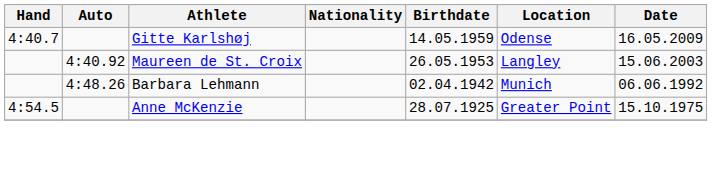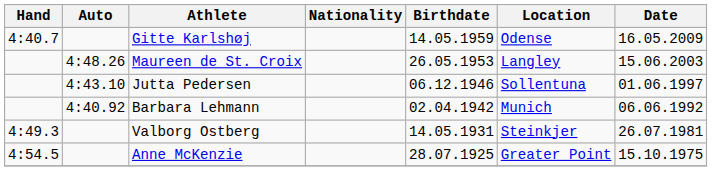Maureen de St. Croix | Auto: 4:40.92 -> 4:48.26
+ row: 4:43.10 | Jutta Pedersen | 06.12.1946 | Sollentuna | 01.06.1997
Barbara Lehmann | Auto: 4:48.26 -> 4:40.92
+ row: 4:49.3 | Valborg Ostberg | 14.05.1931 | Steinkjer | 26.07.1981
